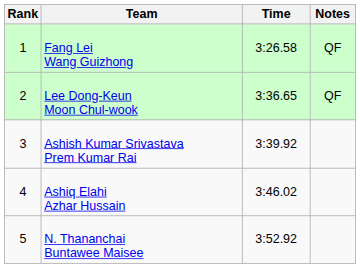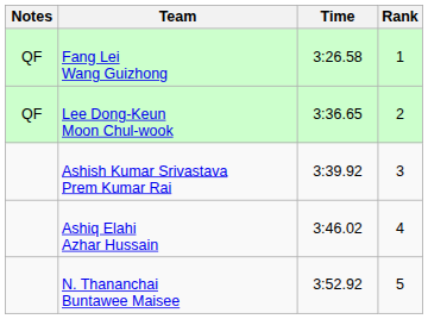columns swapped: Rank <-> Notes
